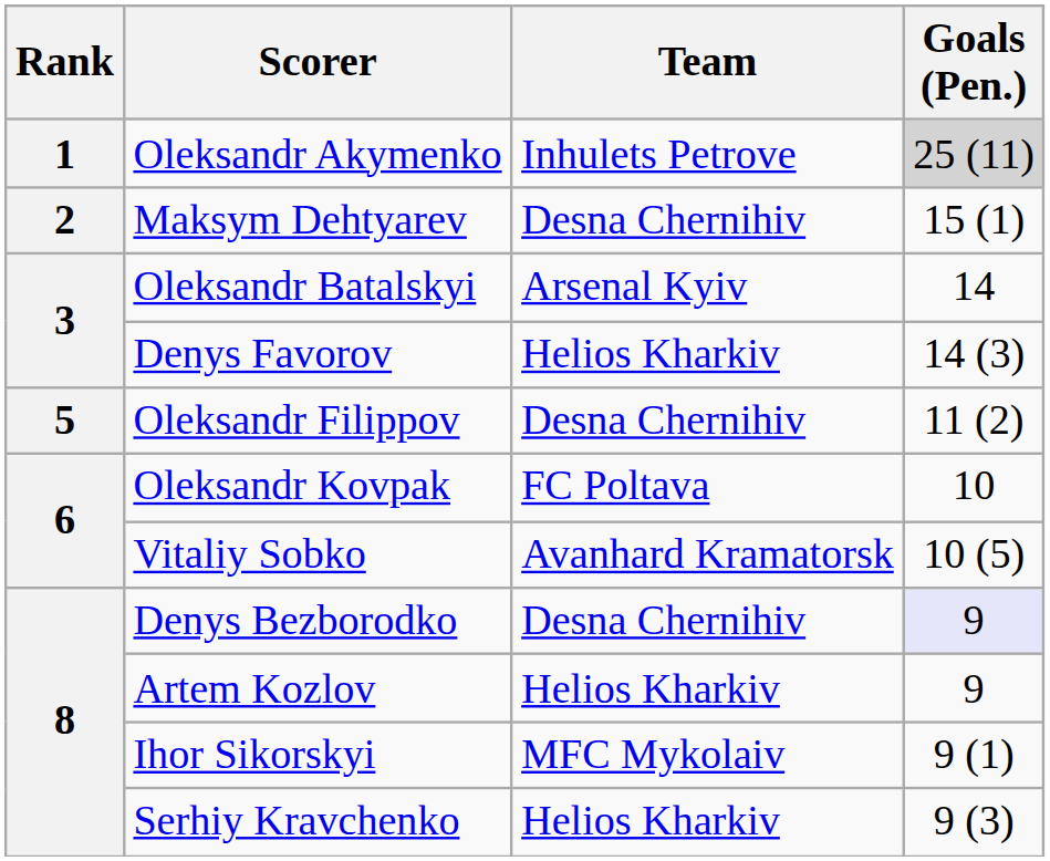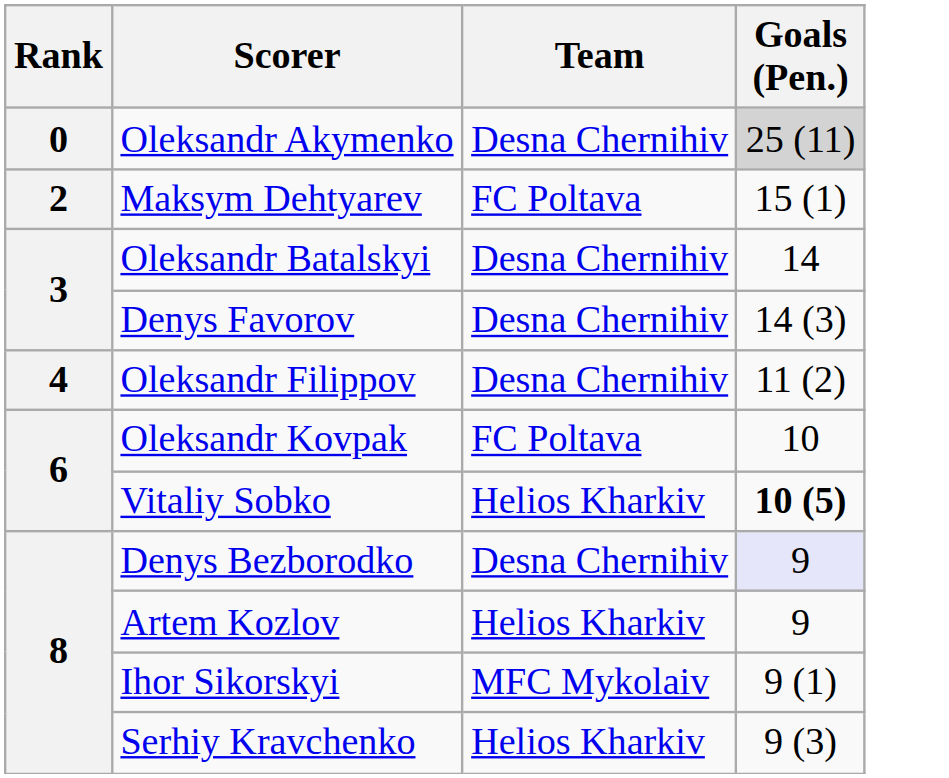Oleksandr Akymenko | Rank: 1 -> 0
Oleksandr Akymenko | Team: Inhulets Petrove -> Desna Chernihiv
Maksym Dehtyarev | Team: Desna Chernihiv -> FC Poltava
Oleksandr Batalskyi | Team: Arsenal Kyiv -> Desna Chernihiv
Denys Favorov | Team: Helios Kharkiv -> Desna Chernihiv
Oleksandr Filippov | Rank: 5 -> 4
Vitaliy Sobko | Team: Avanhard Kramatorsk -> Helios Kharkiv
Vitaliy Sobko | Goals (Pen.): normal -> bold
